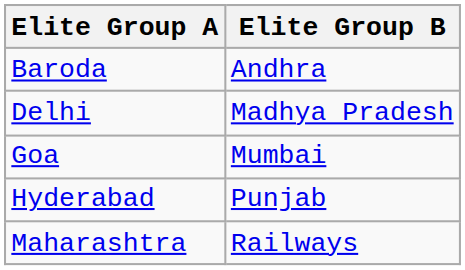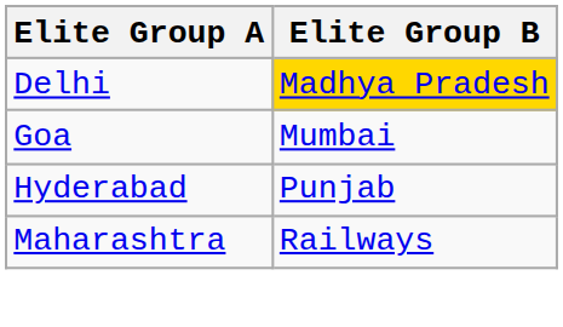- row: Baroda | Andhra
Delhi | Elite Group B: no background -> gold background
